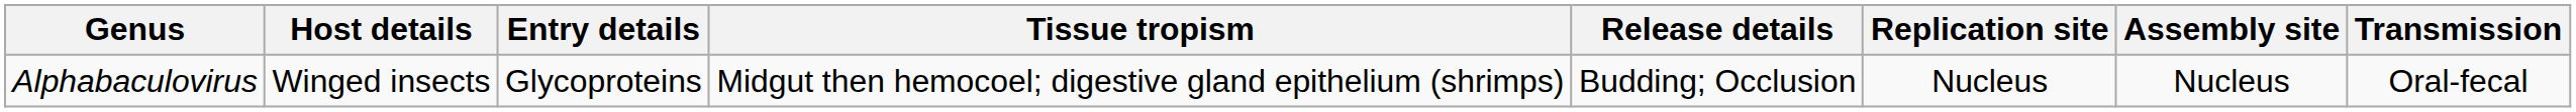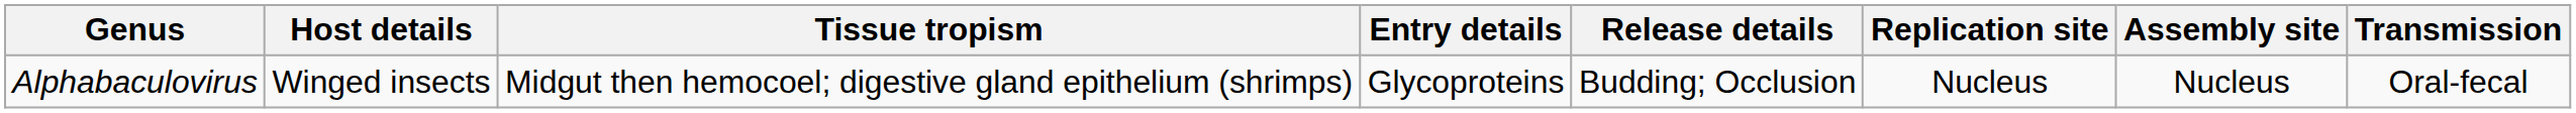columns swapped: Tissue tropism <-> Entry details
